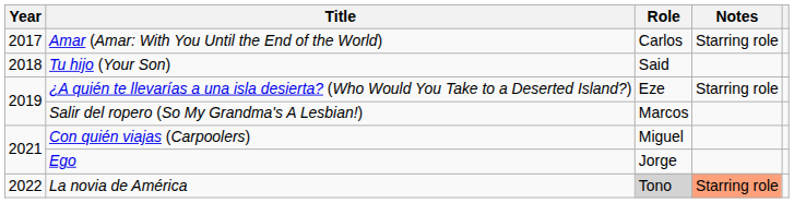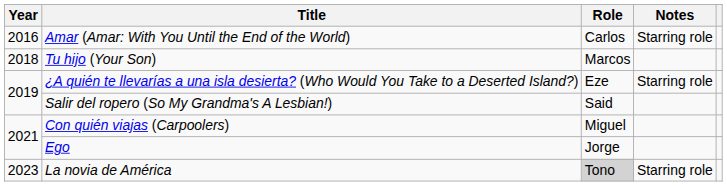Amar (Amar: With You Until the End of the World) | Year: 2017 -> 2016
Tu hijo (Your Son) | Role: Said -> Marcos
Salir del ropero (So My Grandma's A Lesbian!) | Role: Marcos -> Said
La novia de América | Year: 2022 -> 2023
La novia de América | Notes: lightsalmon background -> no background
